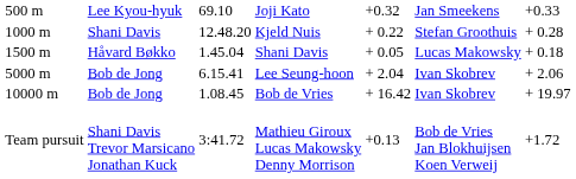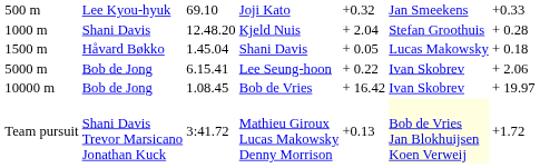Kjeld Nuis | column 5: + 0.22 -> + 2.04
Lee Seung-hoon | column 5: + 2.04 -> + 0.22
Mathieu Giroux Lucas Makowsky Denny Morrison | column 6: no background -> lightyellow background
